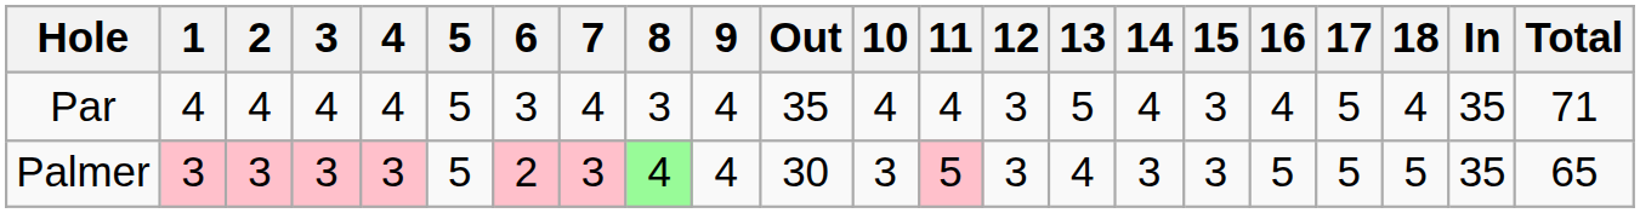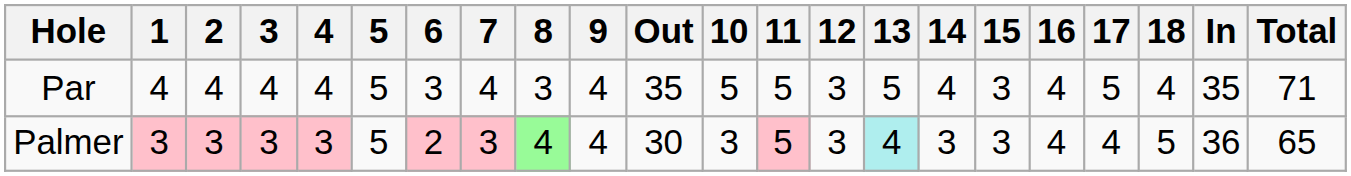Par | 10: 4 -> 5
Par | 11: 4 -> 5
Palmer | 13: no background -> paleturquoise background
Palmer | 16: 5 -> 4
Palmer | 17: 5 -> 4
Palmer | In: 35 -> 36
